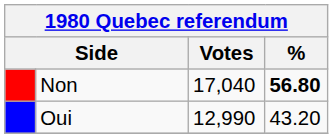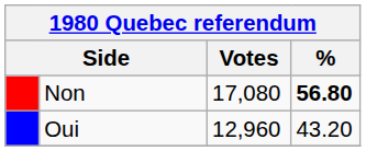Non | Votes: 17,040 -> 17,080
Oui | Votes: 12,990 -> 12,960
